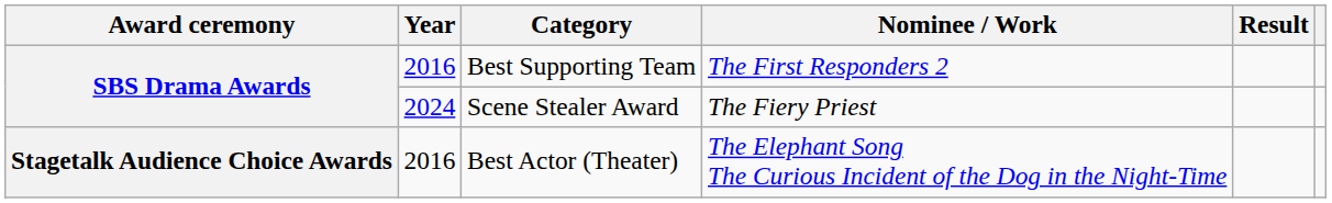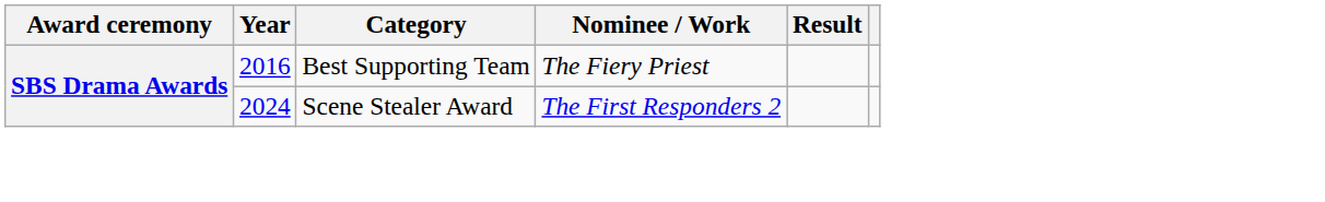Best Supporting Team | Nominee / Work: The First Responders 2 -> The Fiery Priest
Scene Stealer Award | Nominee / Work: The Fiery Priest -> The First Responders 2
- row: Stagetalk Audience Choice Awards | 2016 | Best Actor (Theater) | The Elephant Song The Curious Incident of the Dog in the Night-Time
